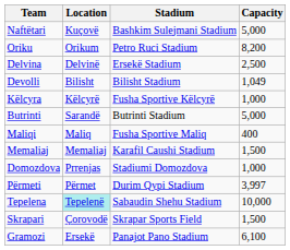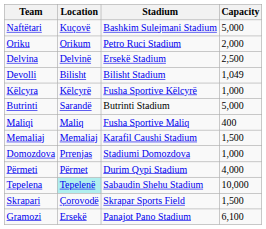Oriku | Capacity: 8,200 -> 2,000
Përmeti | Capacity: 3,997 -> 4,000
